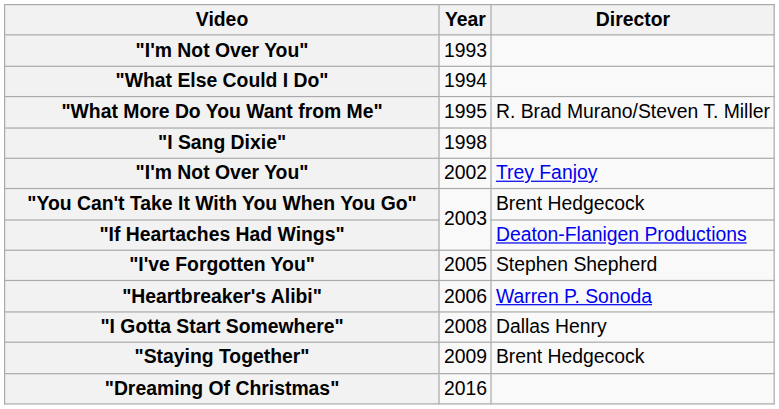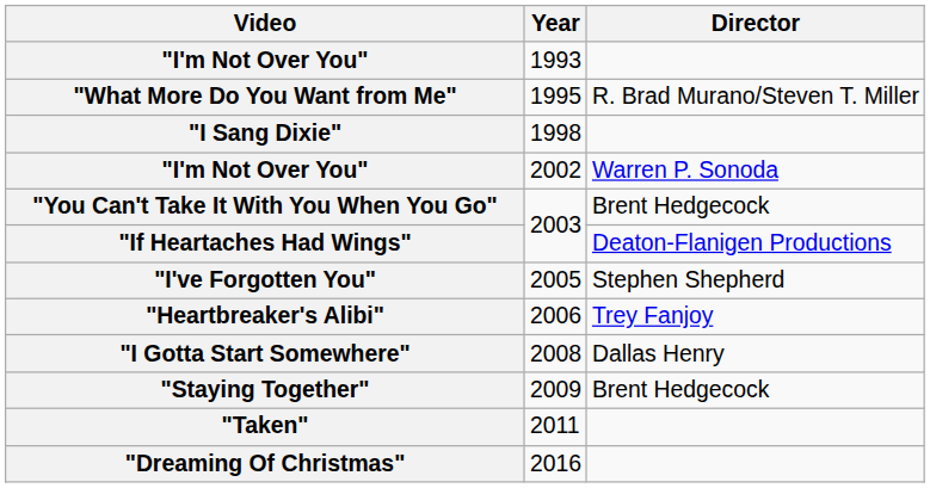- row: "What Else Could I Do" | 1994
"I'm Not Over You" / 2002 | Director: Trey Fanjoy -> Warren P. Sonoda
"Heartbreaker's Alibi" | Director: Warren P. Sonoda -> Trey Fanjoy
+ row: "Taken" | 2011
